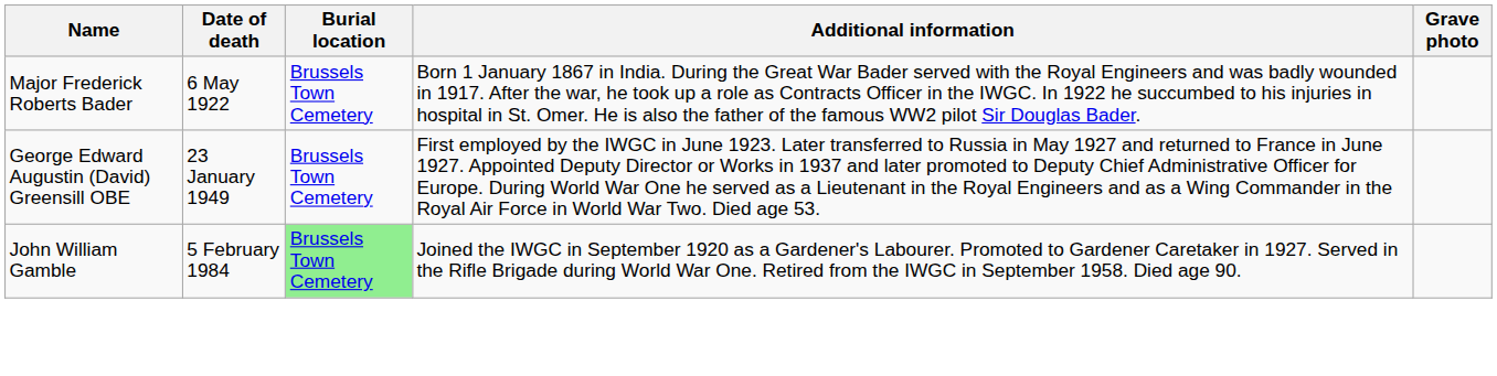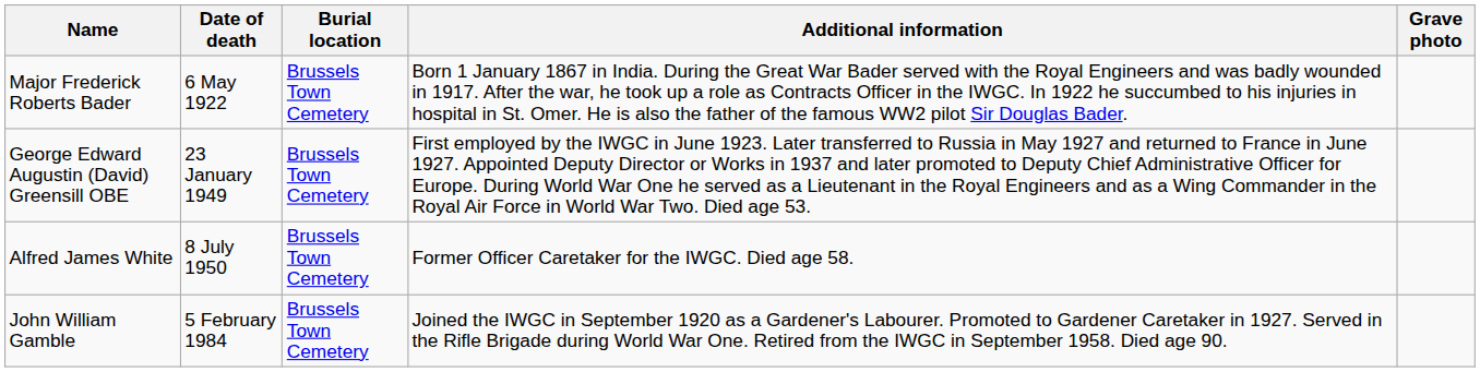+ row: Alfred James White | 8 July 1950 | Brussels Town Cemetery | Former Officer Caretaker for the IWGC. Died age 58.
John William Gamble | Burial location: lightgreen background -> no background
